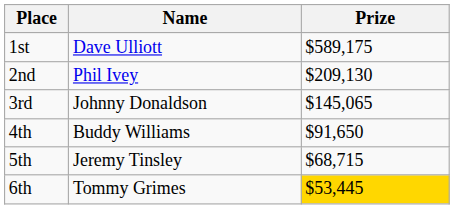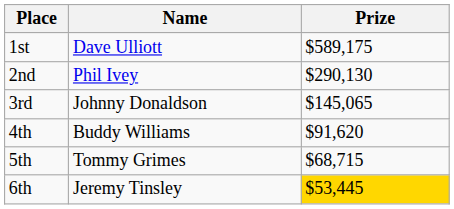2nd | Prize: $209,130 -> $290,130
4th | Prize: $91,650 -> $91,620
5th | Name: Jeremy Tinsley -> Tommy Grimes
6th | Name: Tommy Grimes -> Jeremy Tinsley
